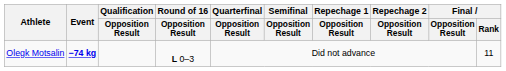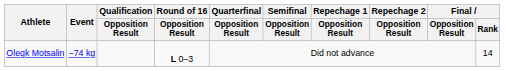Olegk Motsalin | Event: bold -> normal
Olegk Motsalin | Final / Rank: 11 -> 14
